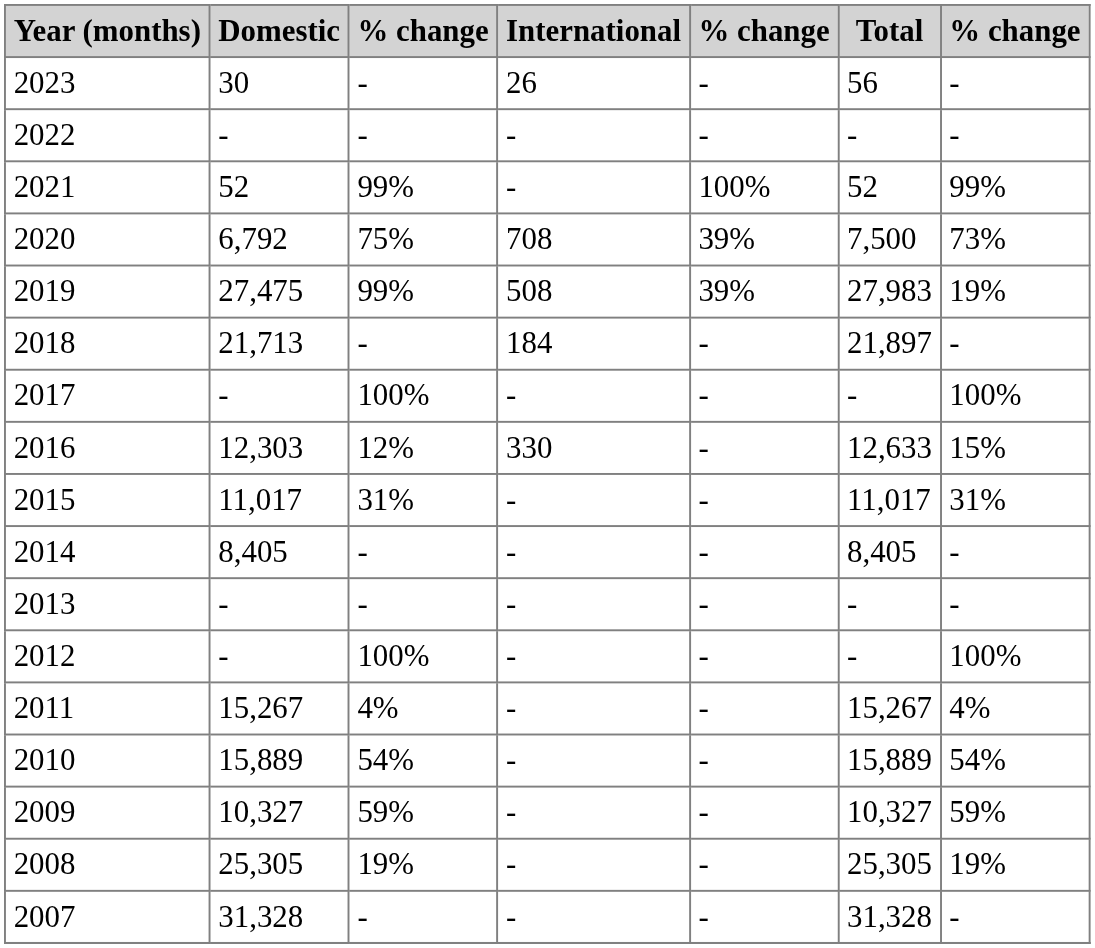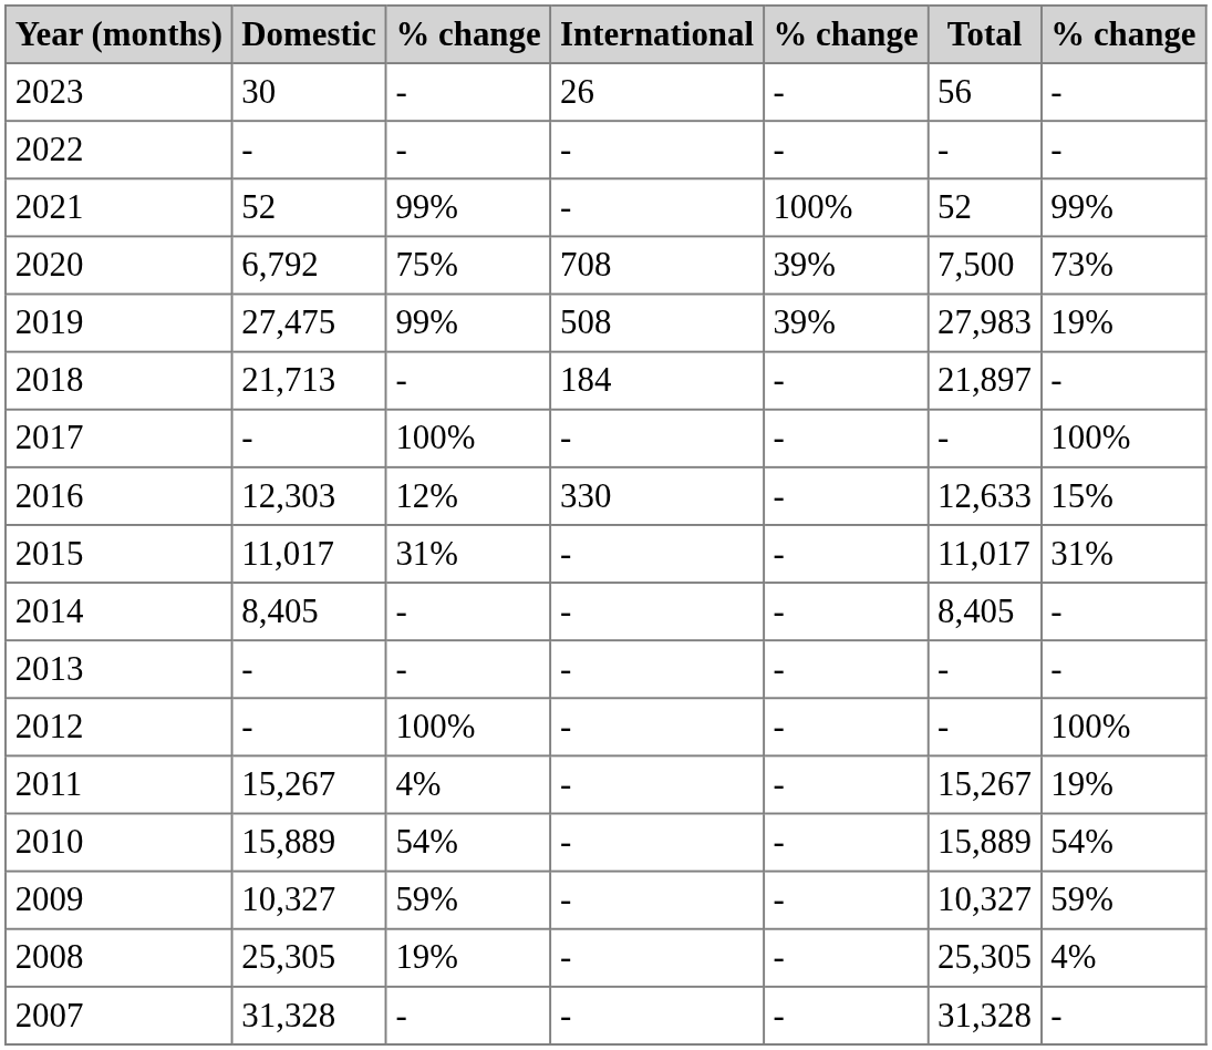2011 | column 7: 4% -> 19%
2008 | column 7: 19% -> 4%
